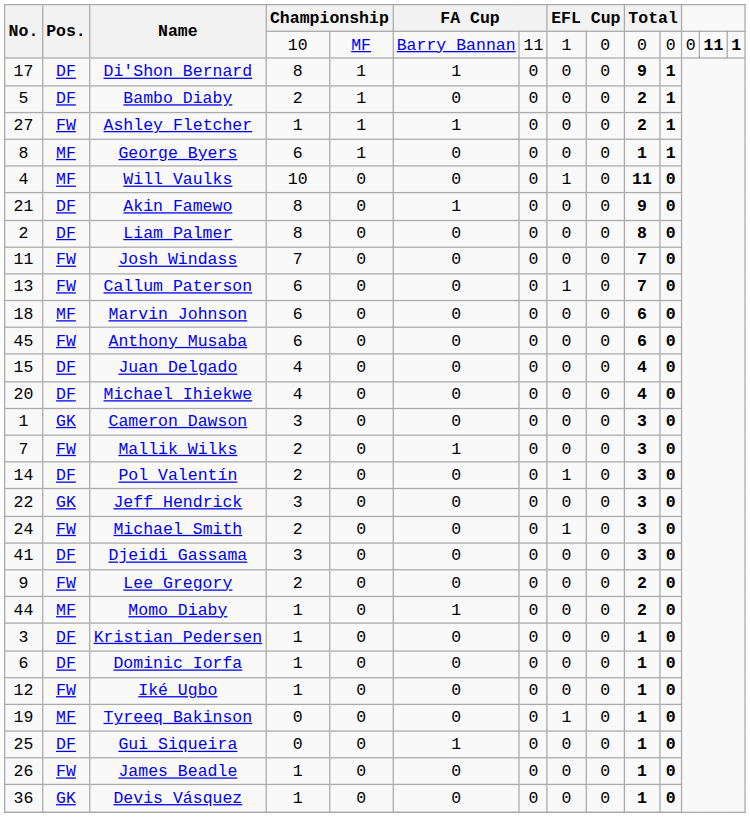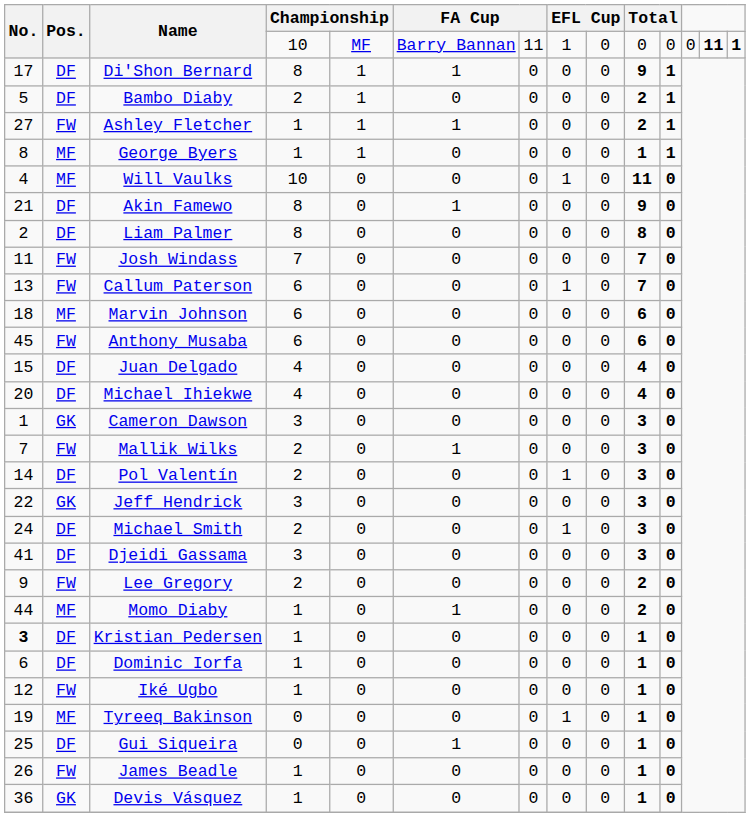George Byers | column 4: 6 -> 1
Michael Smith | Pos.: FW -> DF
Kristian Pedersen | No.: normal -> bold
